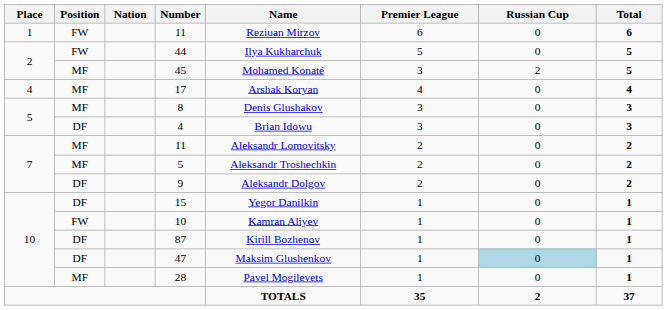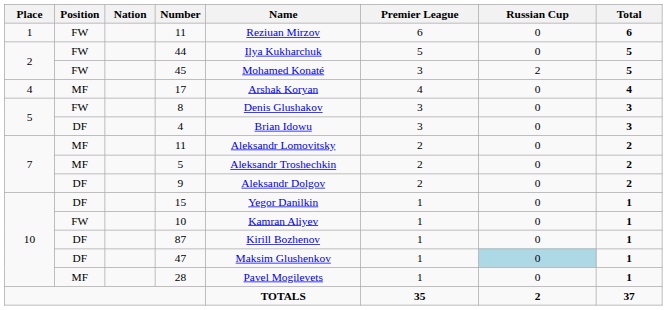45 | Position: MF -> FW
8 | Position: MF -> FW
